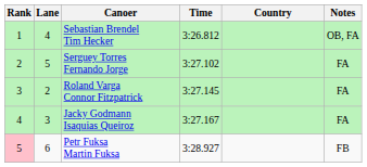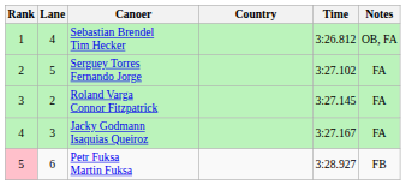columns swapped: Country <-> Time
